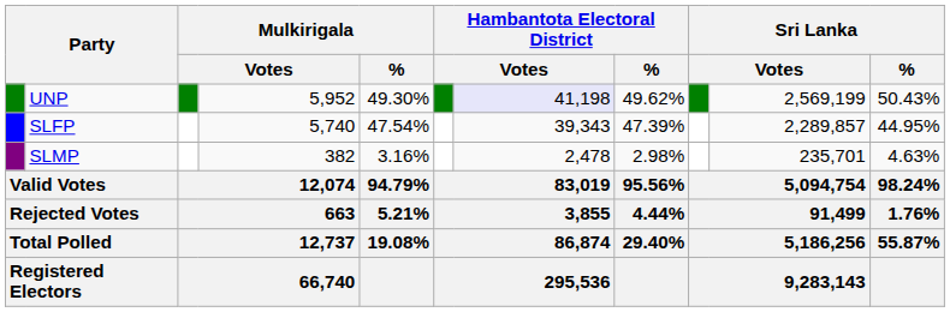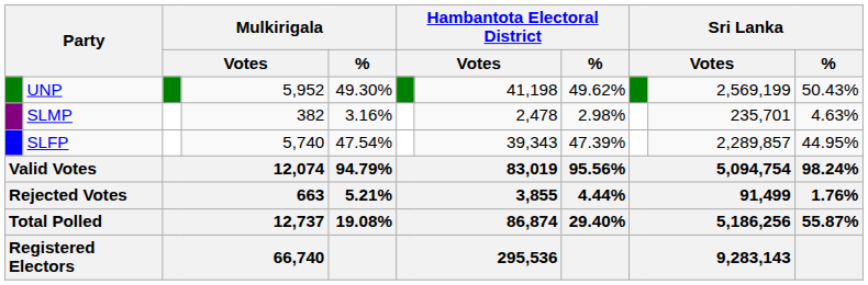UNP | column 7: lavender background -> no background
rows swapped: SLFP <-> SLMP
